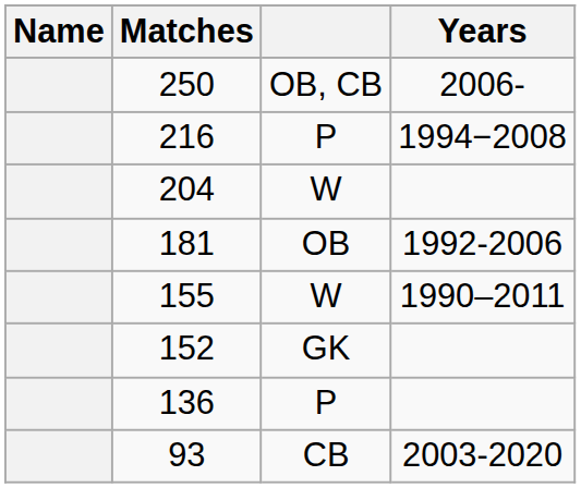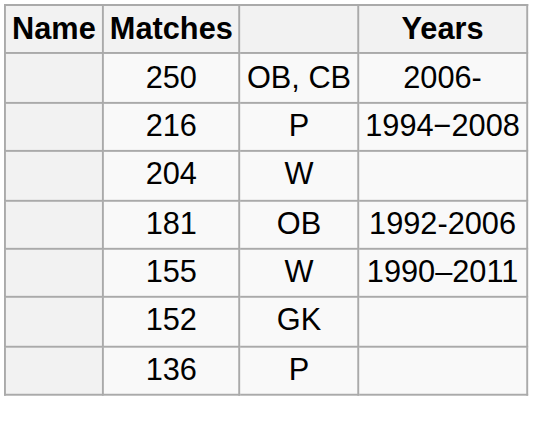- row: 93 | CB | 2003-2020
